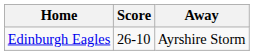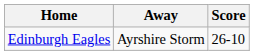columns swapped: Score <-> Away
